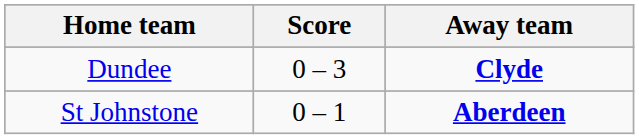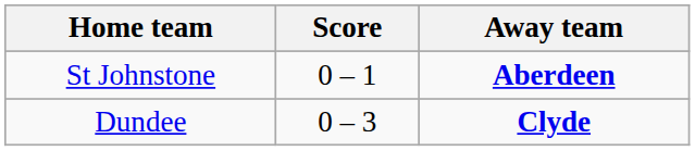rows swapped: Dundee <-> St Johnstone
